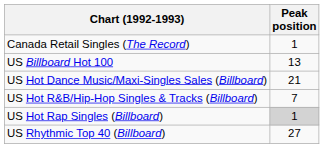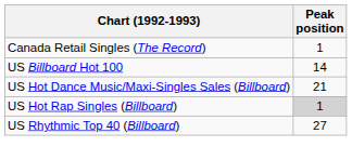US Billboard Hot 100 | Peak position: 13 -> 14
- row: US Hot R&B/Hip-Hop Singles & Tracks (Billboard) | 7
